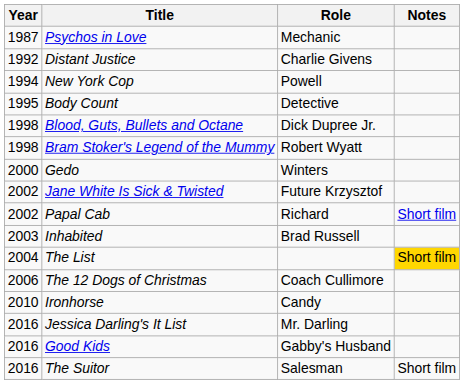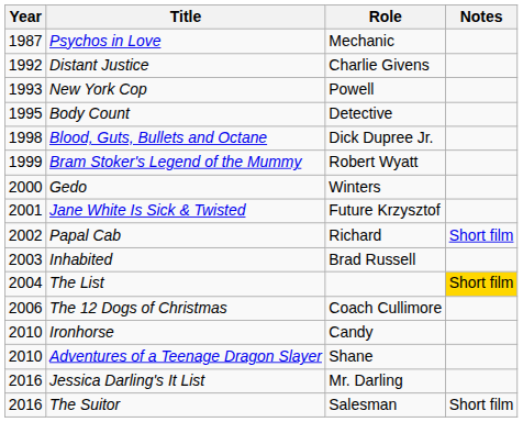New York Cop | Year: 1994 -> 1993
Bram Stoker's Legend of the Mummy | Year: 1998 -> 1999
Jane White Is Sick & Twisted | Year: 2002 -> 2001
+ row: 2010 | Adventures of a Teenage Dragon Slayer | Shane
- row: 2016 | Good Kids | Gabby's Husband
